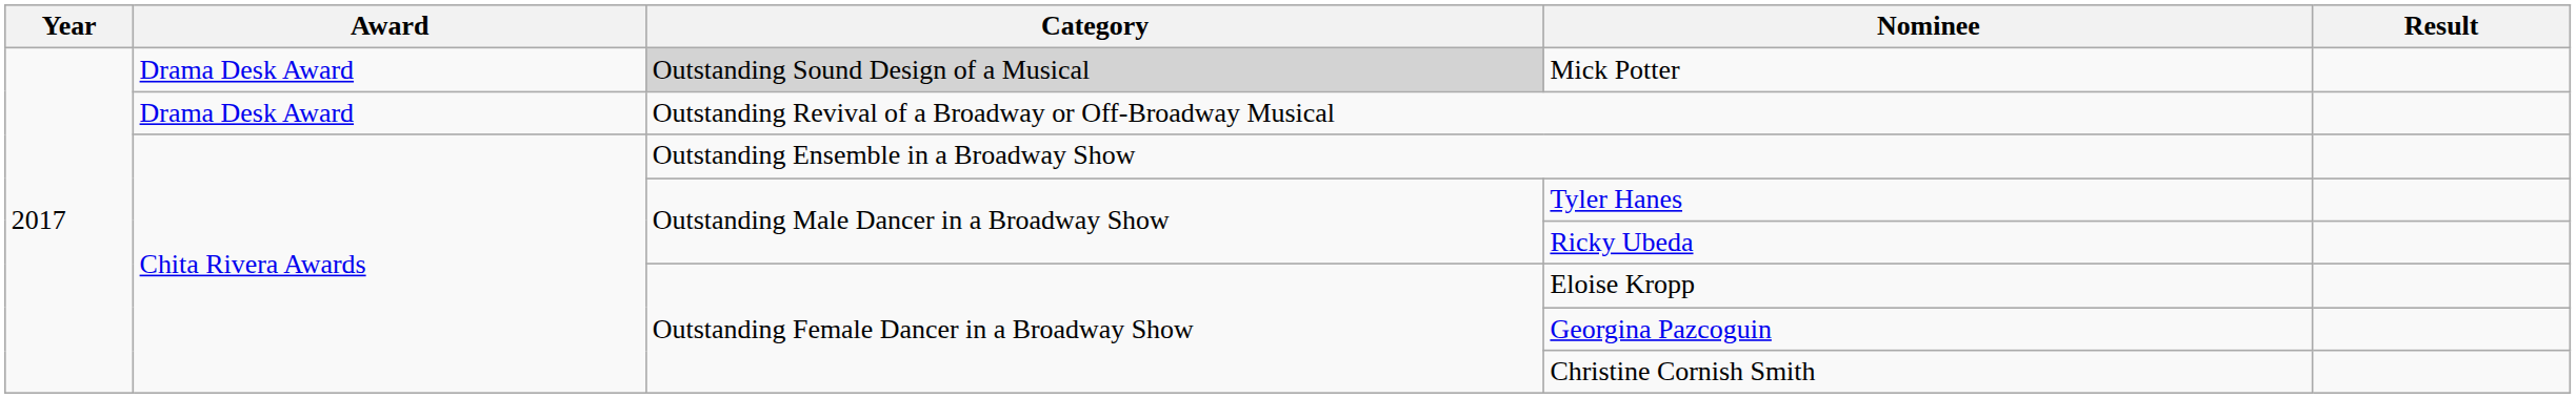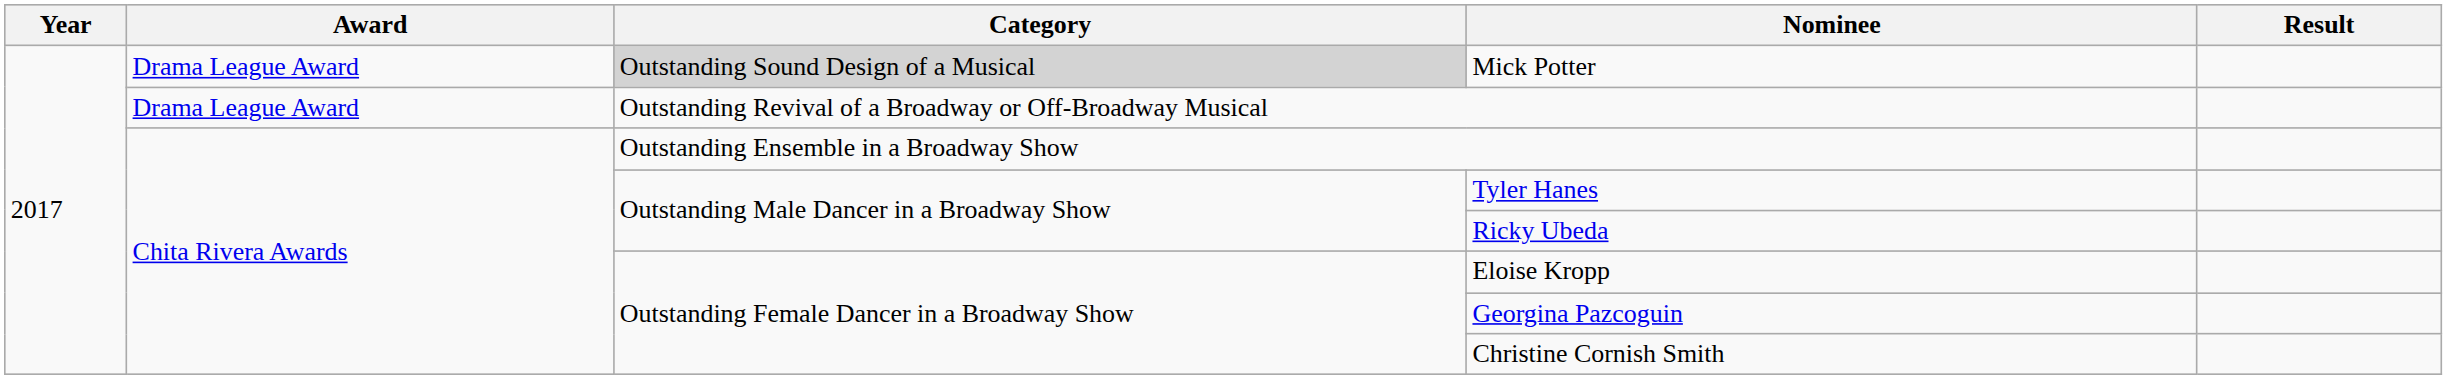Mick Potter | Award: Drama Desk Award -> Drama League Award
Outstanding Revival of a Broadway or Off-Broadway Musical | Award: Drama Desk Award -> Drama League Award
